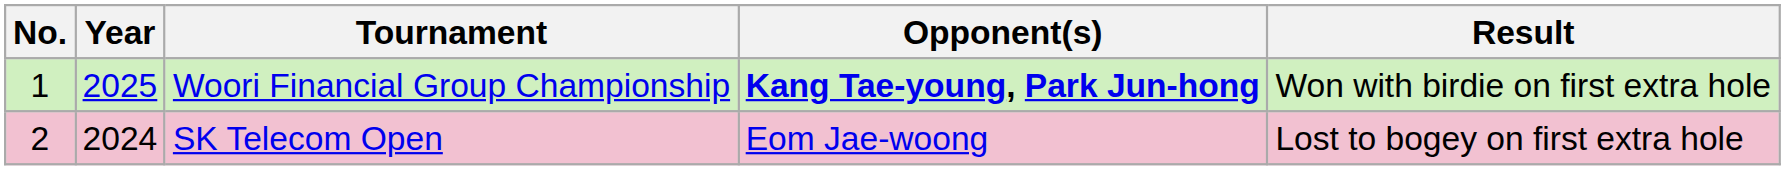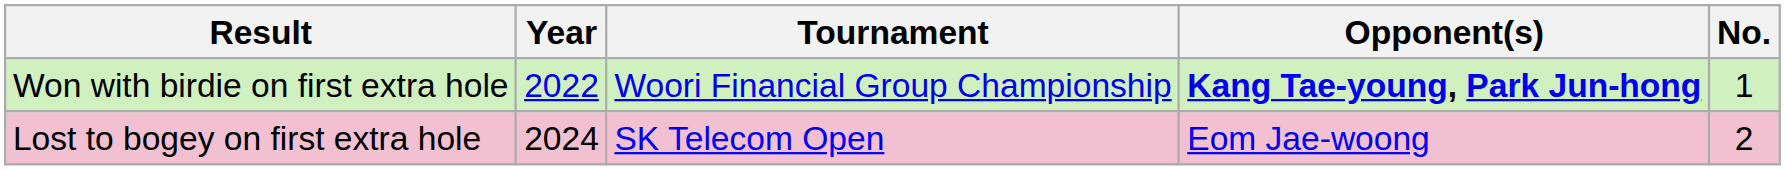columns swapped: No. <-> Result
Woori Financial Group Championship | Year: 2025 -> 2022
